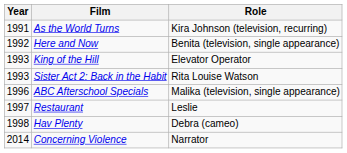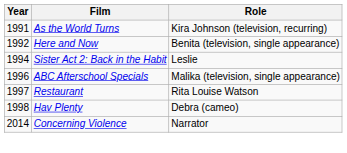- row: 1993 | King of the Hill | Elevator Operator
Sister Act 2: Back in the Habit | Year: 1993 -> 1994
Sister Act 2: Back in the Habit | Role: Rita Louise Watson -> Leslie
Restaurant | Role: Leslie -> Rita Louise Watson
